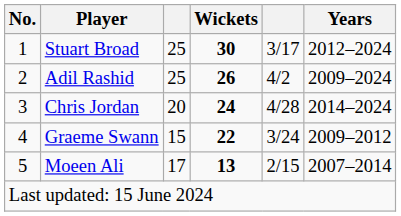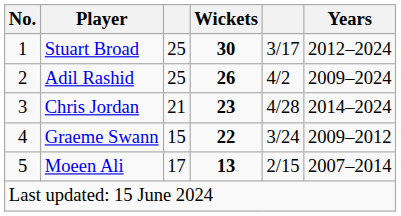Chris Jordan | column 3: 20 -> 21
Chris Jordan | Wickets: 24 -> 23
